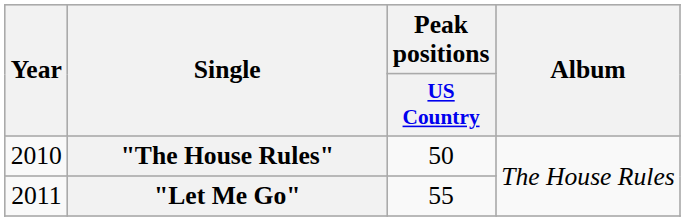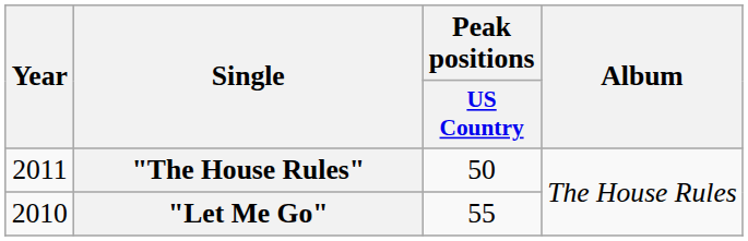"The House Rules" | Year: 2010 -> 2011
"Let Me Go" | Year: 2011 -> 2010
